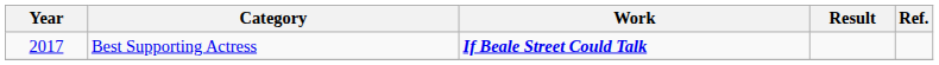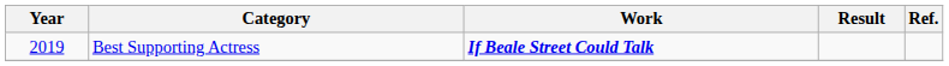Best Supporting Actress | Year: 2017 -> 2019
